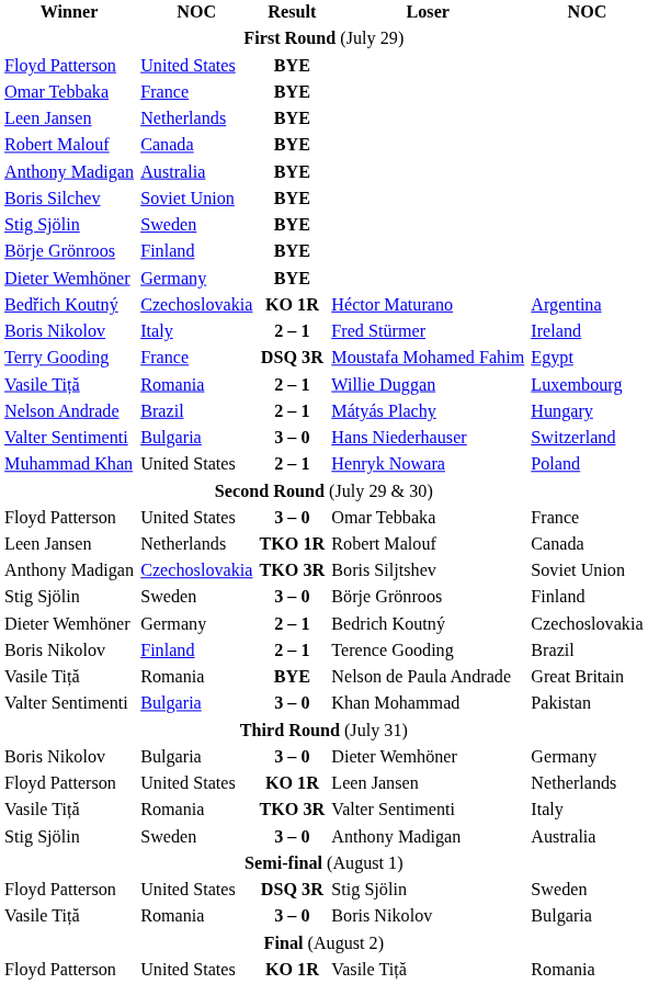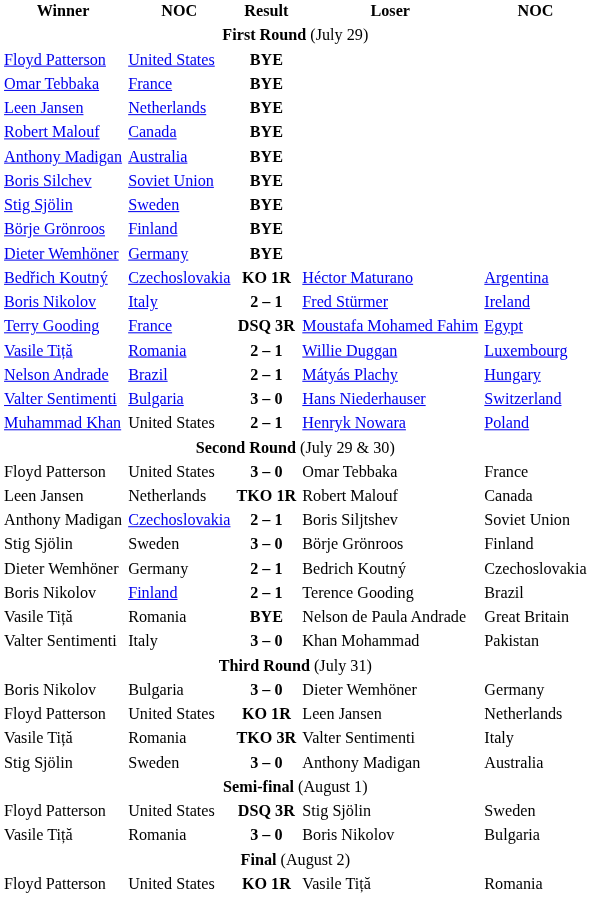Boris Siljtshev | Result: TKO 3R -> 2 – 1
Khan Mohammad | column 2: Bulgaria -> Italy
